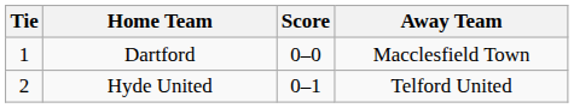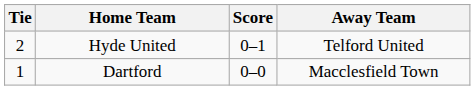rows swapped: Dartford <-> Hyde United
